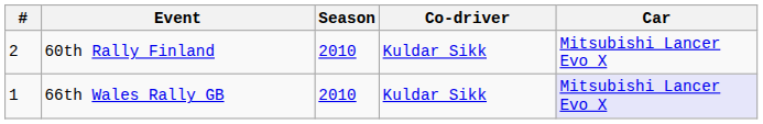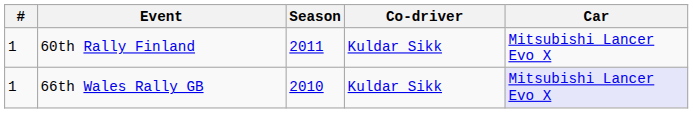60th Rally Finland | #: 2 -> 1
60th Rally Finland | Season: 2010 -> 2011
